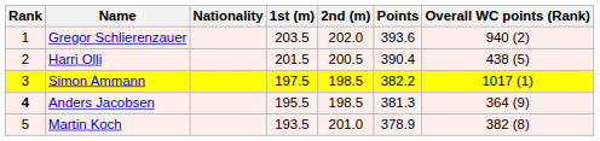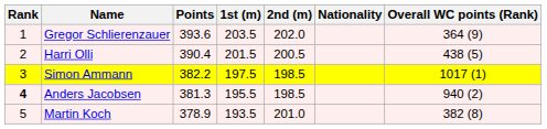columns swapped: Nationality <-> Points
Gregor Schlierenzauer | Overall WC points (Rank): 940 (2) -> 364 (9)
Anders Jacobsen | Overall WC points (Rank): 364 (9) -> 940 (2)
